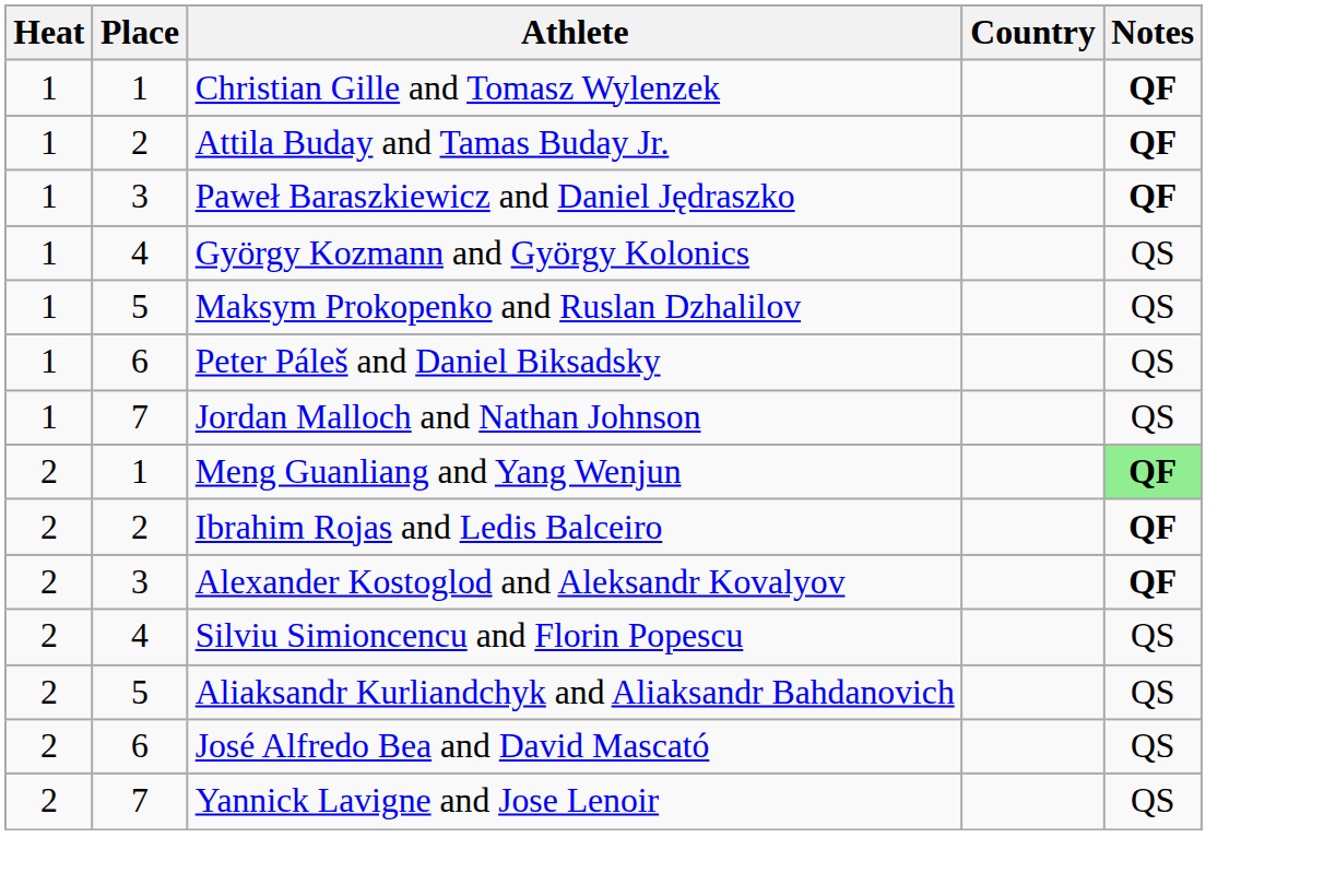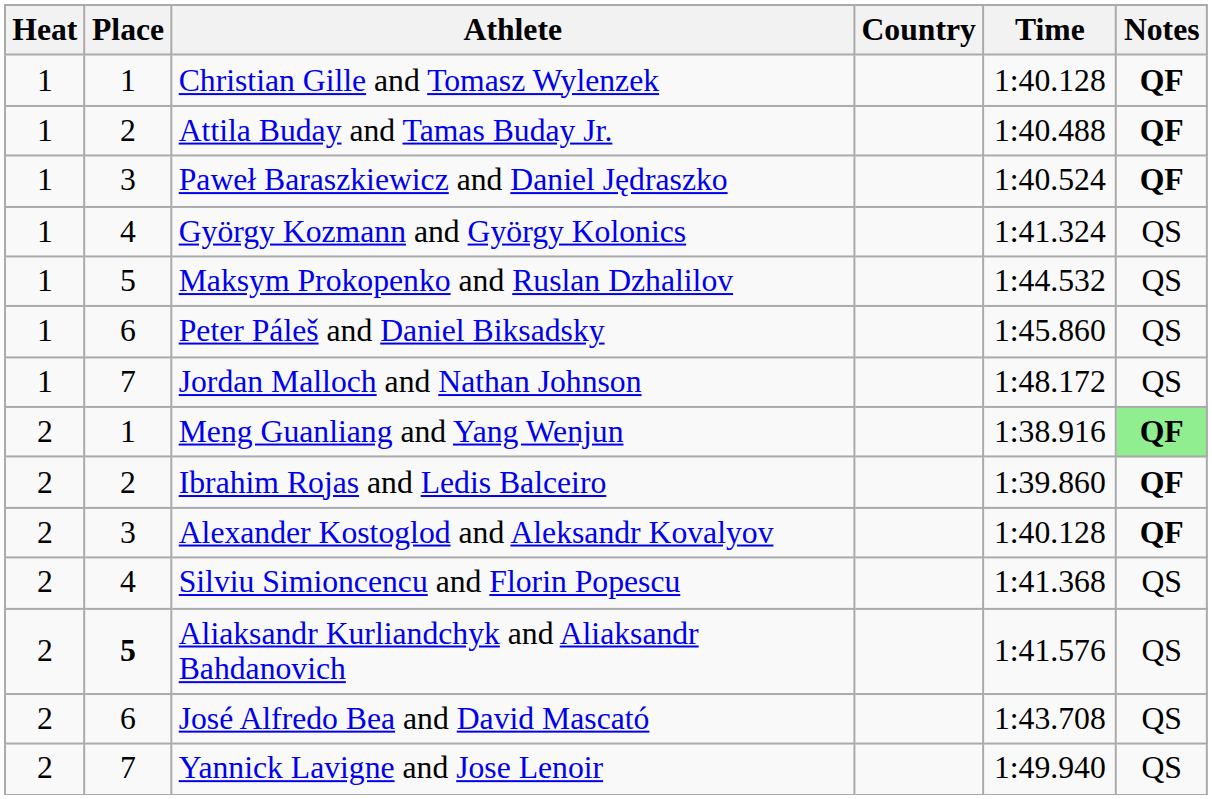+ column: Time | 1:40.128 | 1:40.488 | 1:40.524 | 1:41.324 | 1:44.532 | 1:45.860 | 1:48.172 | 1:38.916 | 1:39.860 | 1:40.128 | 1:41.368 | 1:41.576 | 1:43.708 | 1:49.940
Aliaksandr Kurliandchyk and Aliaksandr Bahdanovich | Place: normal -> bold
